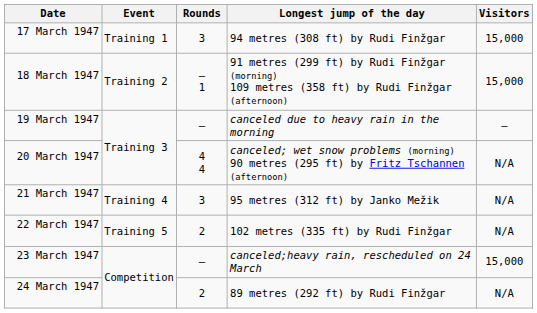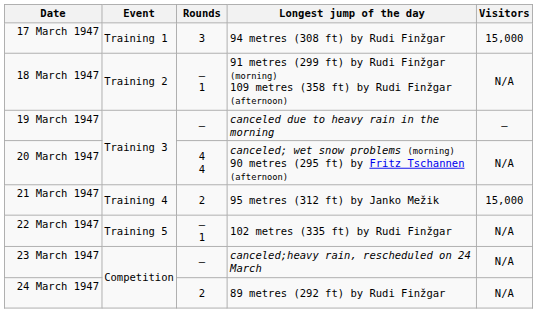18 March 1947 | Visitors: 15,000 -> N/A
21 March 1947 | Rounds: 3 -> 2
21 March 1947 | Visitors: N/A -> 15,000
22 March 1947 | Rounds: 2 -> — 1
23 March 1947 | Visitors: 15,000 -> N/A
